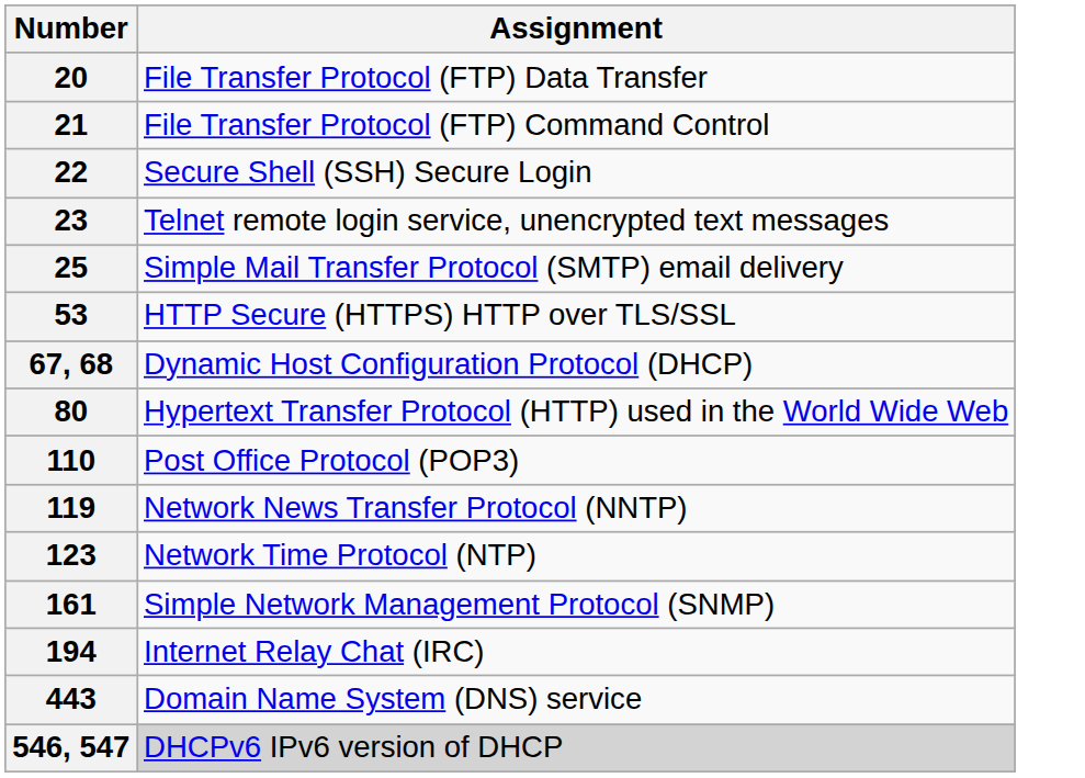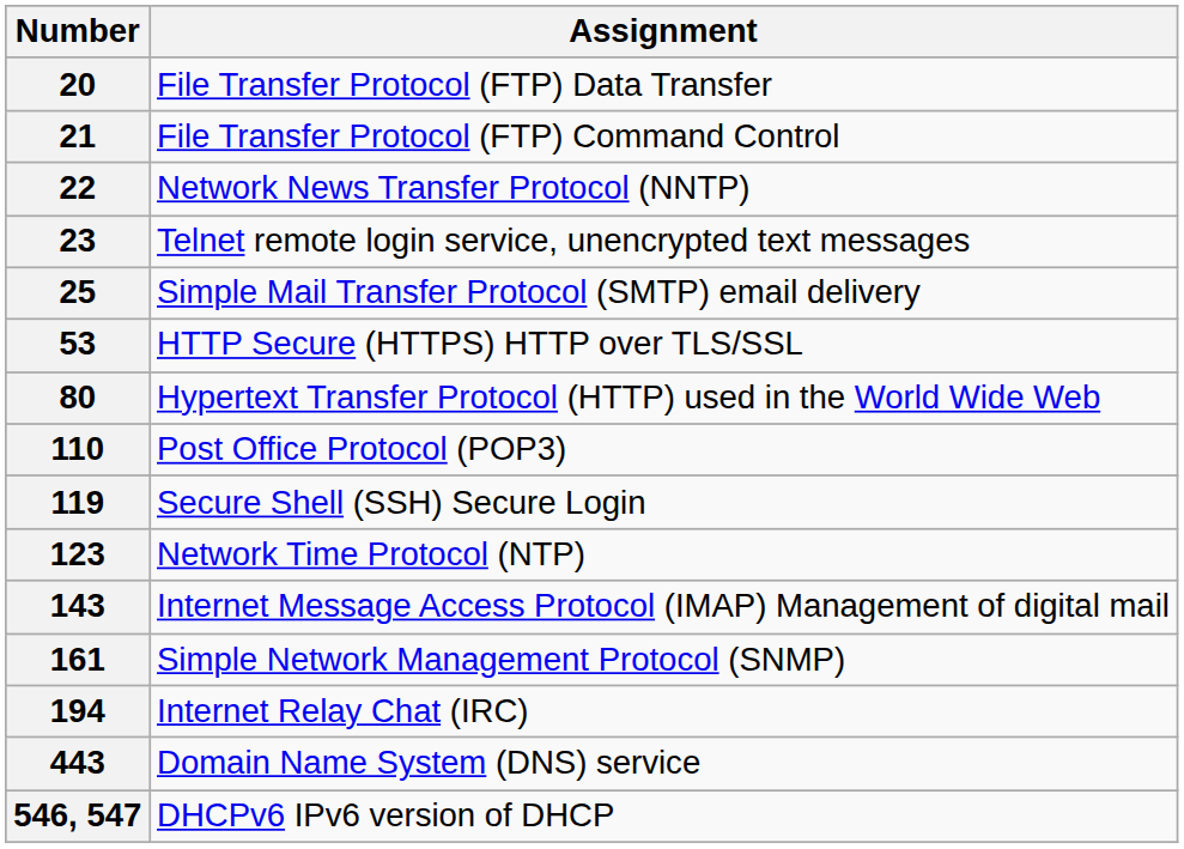22 | Assignment: Secure Shell (SSH) Secure Login -> Network News Transfer Protocol (NNTP)
- row: 67, 68 | Dynamic Host Configuration Protocol (DHCP)
119 | Assignment: Network News Transfer Protocol (NNTP) -> Secure Shell (SSH) Secure Login
+ row: 143 | Internet Message Access Protocol (IMAP) Management of digital mail
546, 547 | Assignment: lightgrey background -> no background
